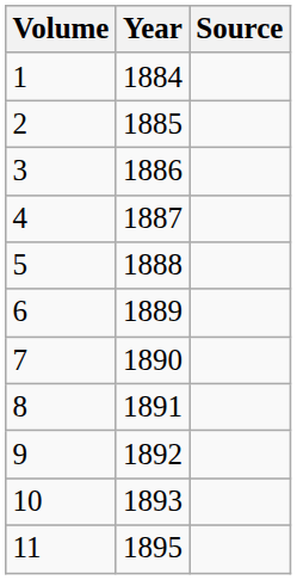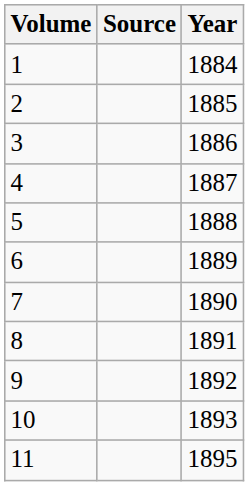columns swapped: Year <-> Source
